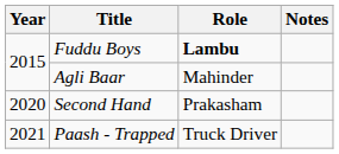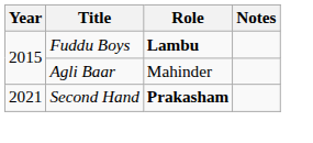Second Hand | Year: 2020 -> 2021
Second Hand | Role: normal -> bold
- row: 2021 | Paash - Trapped | Truck Driver
